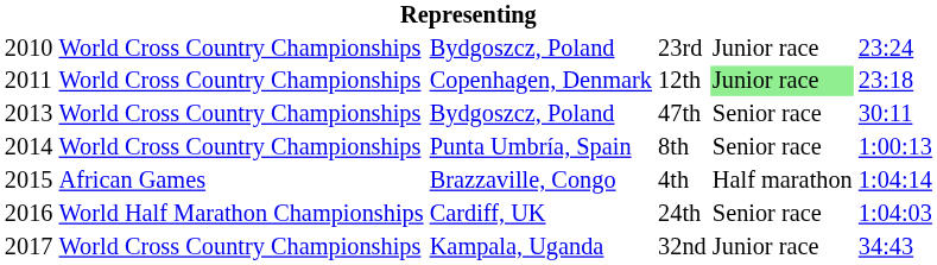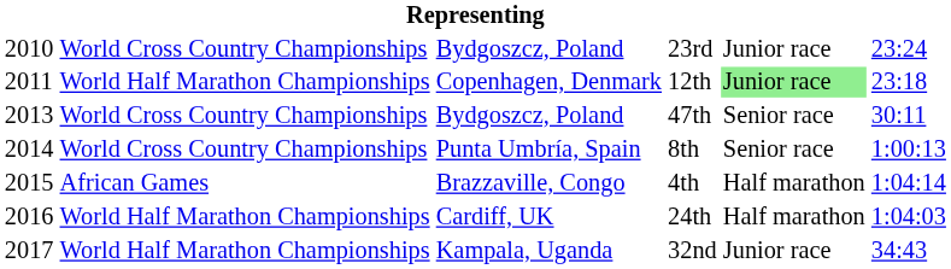12th | column 2: World Cross Country Championships -> World Half Marathon Championships
24th | column 5: Senior race -> Half marathon
32nd | column 2: World Cross Country Championships -> World Half Marathon Championships
